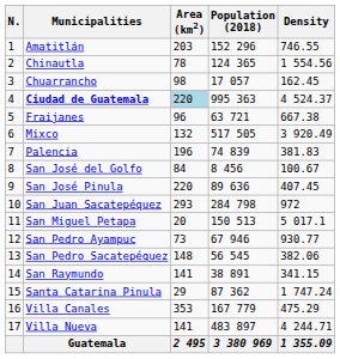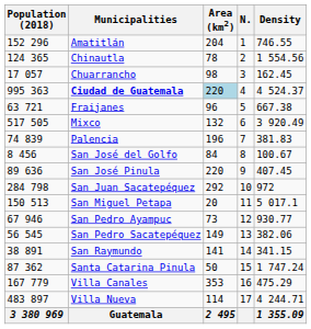columns swapped: N. <-> Population (2018)
Amatitlán | Area (km2): 203 -> 204
San Juan Sacatepéquez | Area (km2): 293 -> 292
San Pedro Sacatepéquez | Area (km2): 148 -> 149
Santa Catarina Pinula | Area (km2): 29 -> 50
Villa Nueva | Area (km2): 141 -> 114
